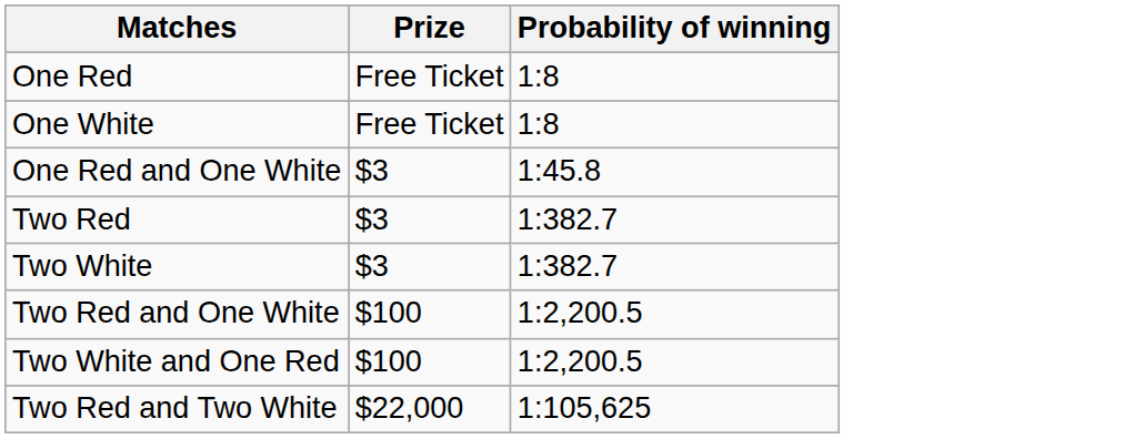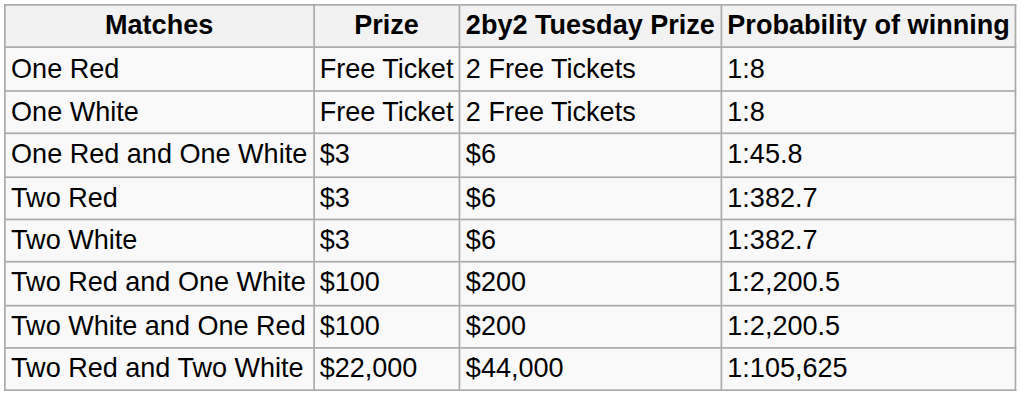+ column: 2by2 Tuesday Prize | 2 Free Tickets | 2 Free Tickets | $6 | $6 | $6 | $200 | $200 | $44,000
